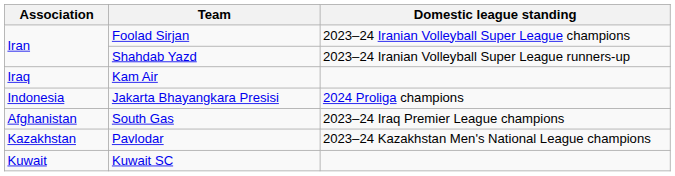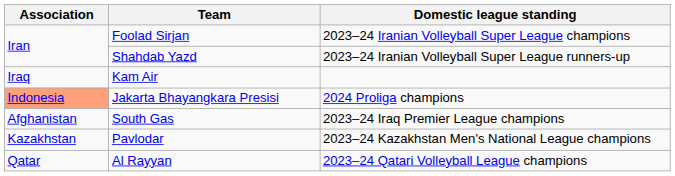Jakarta Bhayangkara Presisi | Association: no background -> lightsalmon background
- row: Kuwait | Kuwait SC
+ row: Qatar | Al Rayyan | 2023–24 Qatari Volleyball League champions
